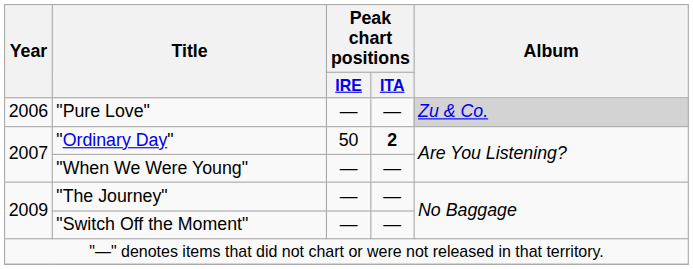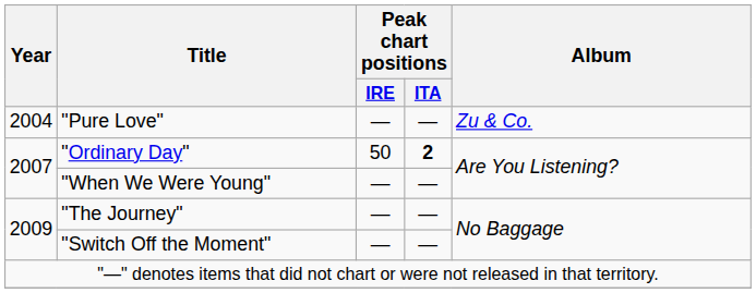"Pure Love" | Year: 2006 -> 2004
"Pure Love" | Album: lightgrey background -> no background
